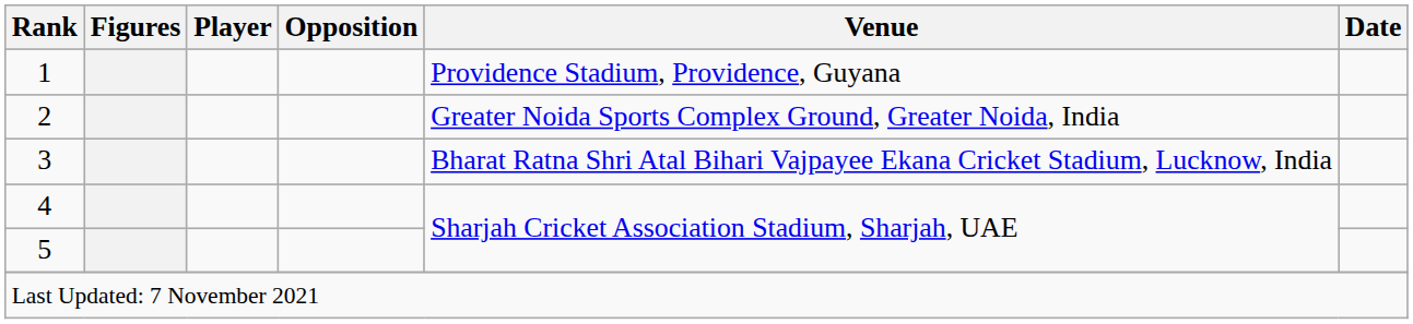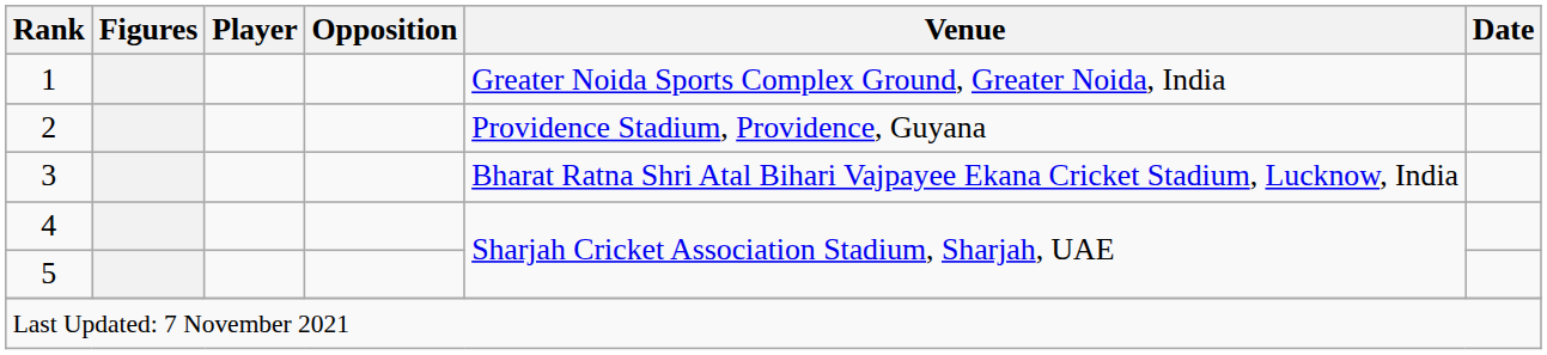1 | Venue: Providence Stadium, Providence, Guyana -> Greater Noida Sports Complex Ground, Greater Noida, India
2 | Venue: Greater Noida Sports Complex Ground, Greater Noida, India -> Providence Stadium, Providence, Guyana
